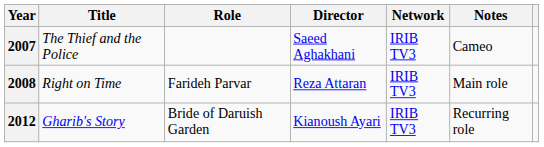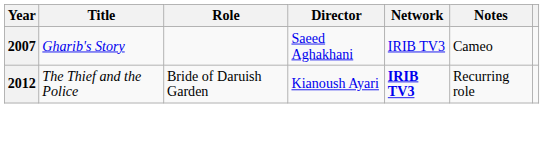2007 | Title: The Thief and the Police -> Gharib's Story
- row: 2008 | Right on Time | Farideh Parvar | Reza Attaran | IRIB TV3 | Main role
2012 | Title: Gharib's Story -> The Thief and the Police
2012 | Network: normal -> bold
